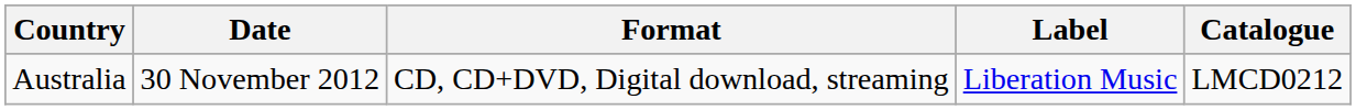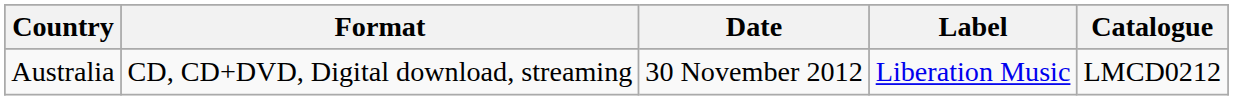columns swapped: Date <-> Format
